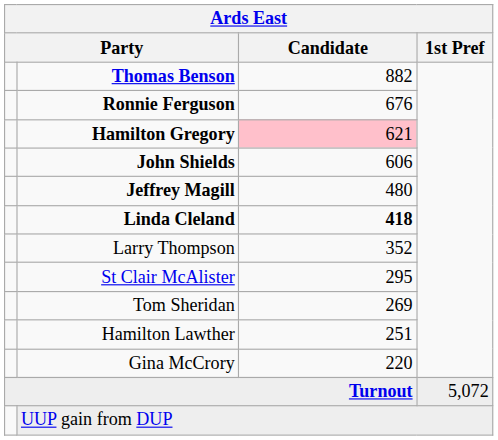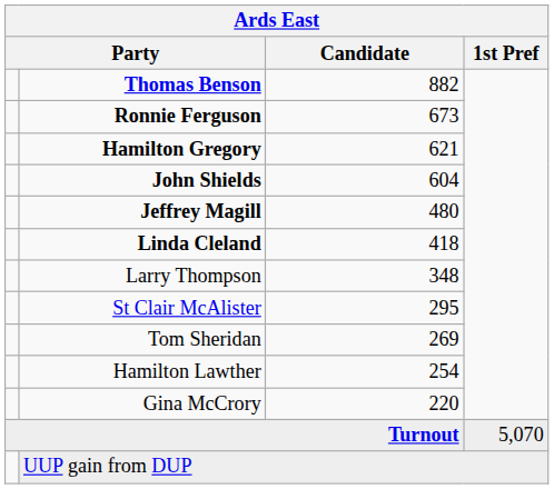Ronnie Ferguson | Candidate: 676 -> 673
Hamilton Gregory | Candidate: pink background -> no background
John Shields | Candidate: 606 -> 604
Linda Cleland | Candidate: bold -> normal
Larry Thompson | Candidate: 352 -> 348
Hamilton Lawther | Candidate: 251 -> 254
Turnout | 1st Pref: 5,072 -> 5,070
